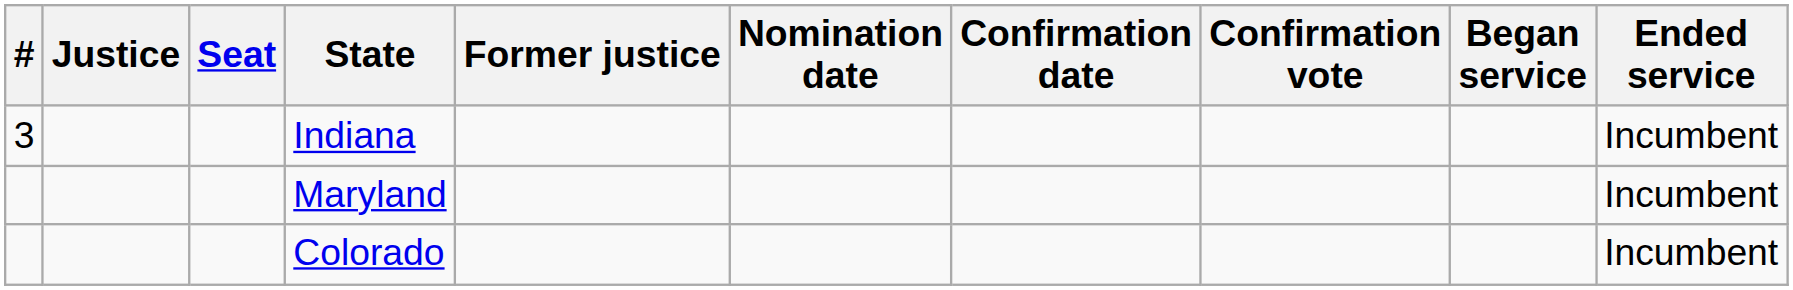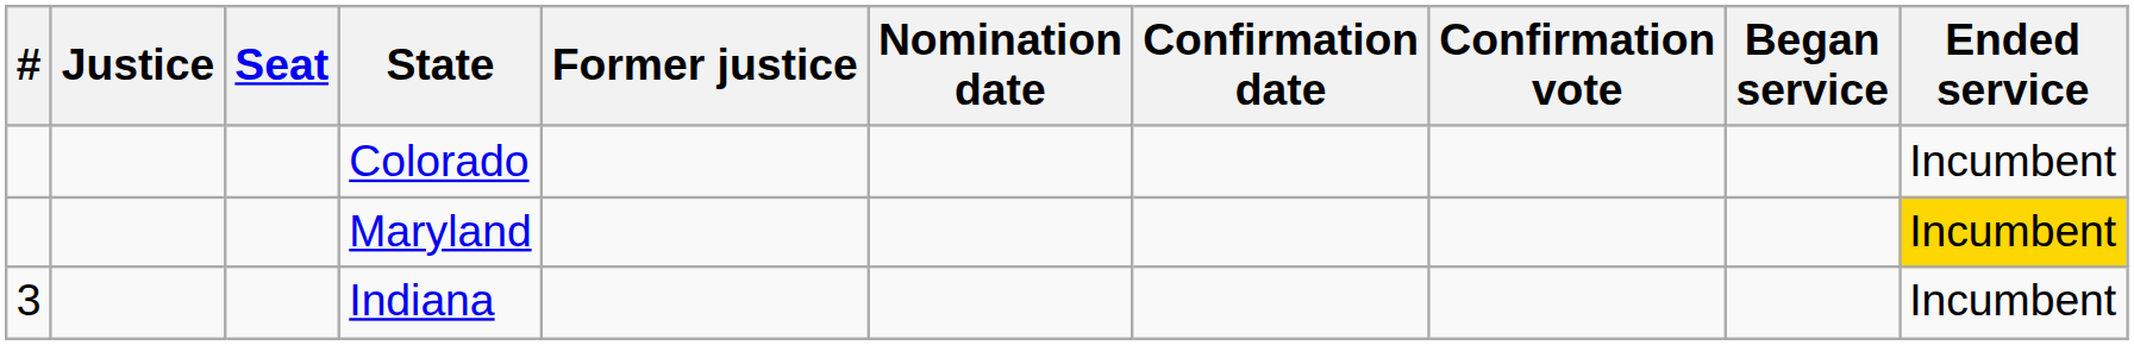rows swapped: Colorado <-> Indiana
Maryland | Ended service: no background -> gold background
